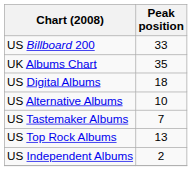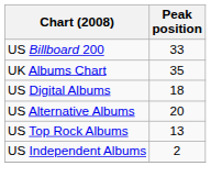US Alternative Albums | Peak position: 10 -> 20
- row: US Tastemaker Albums | 7
